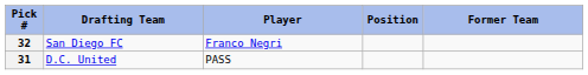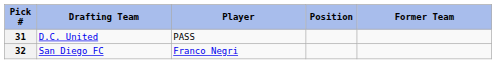rows swapped: 31 <-> 32
